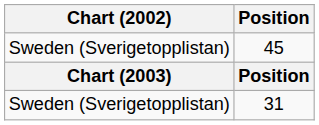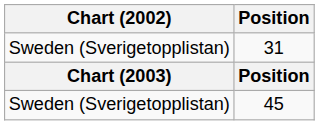rows swapped: 31 <-> 45
